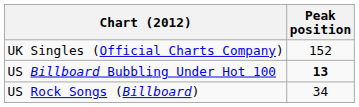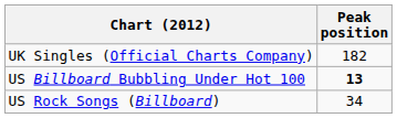UK Singles (Official Charts Company) | Peak position: 152 -> 182
